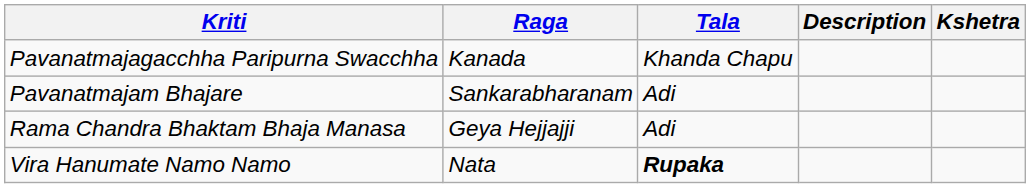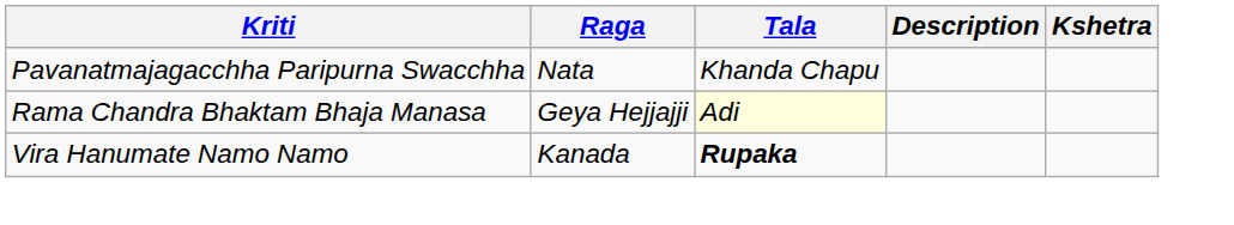Pavanatmajagacchha Paripurna Swacchha | Raga: Kanada -> Nata
- row: Pavanatmajam Bhajare | Sankarabharanam | Adi
Rama Chandra Bhaktam Bhaja Manasa | Tala: no background -> lightyellow background
Vira Hanumate Namo Namo | Raga: Nata -> Kanada
